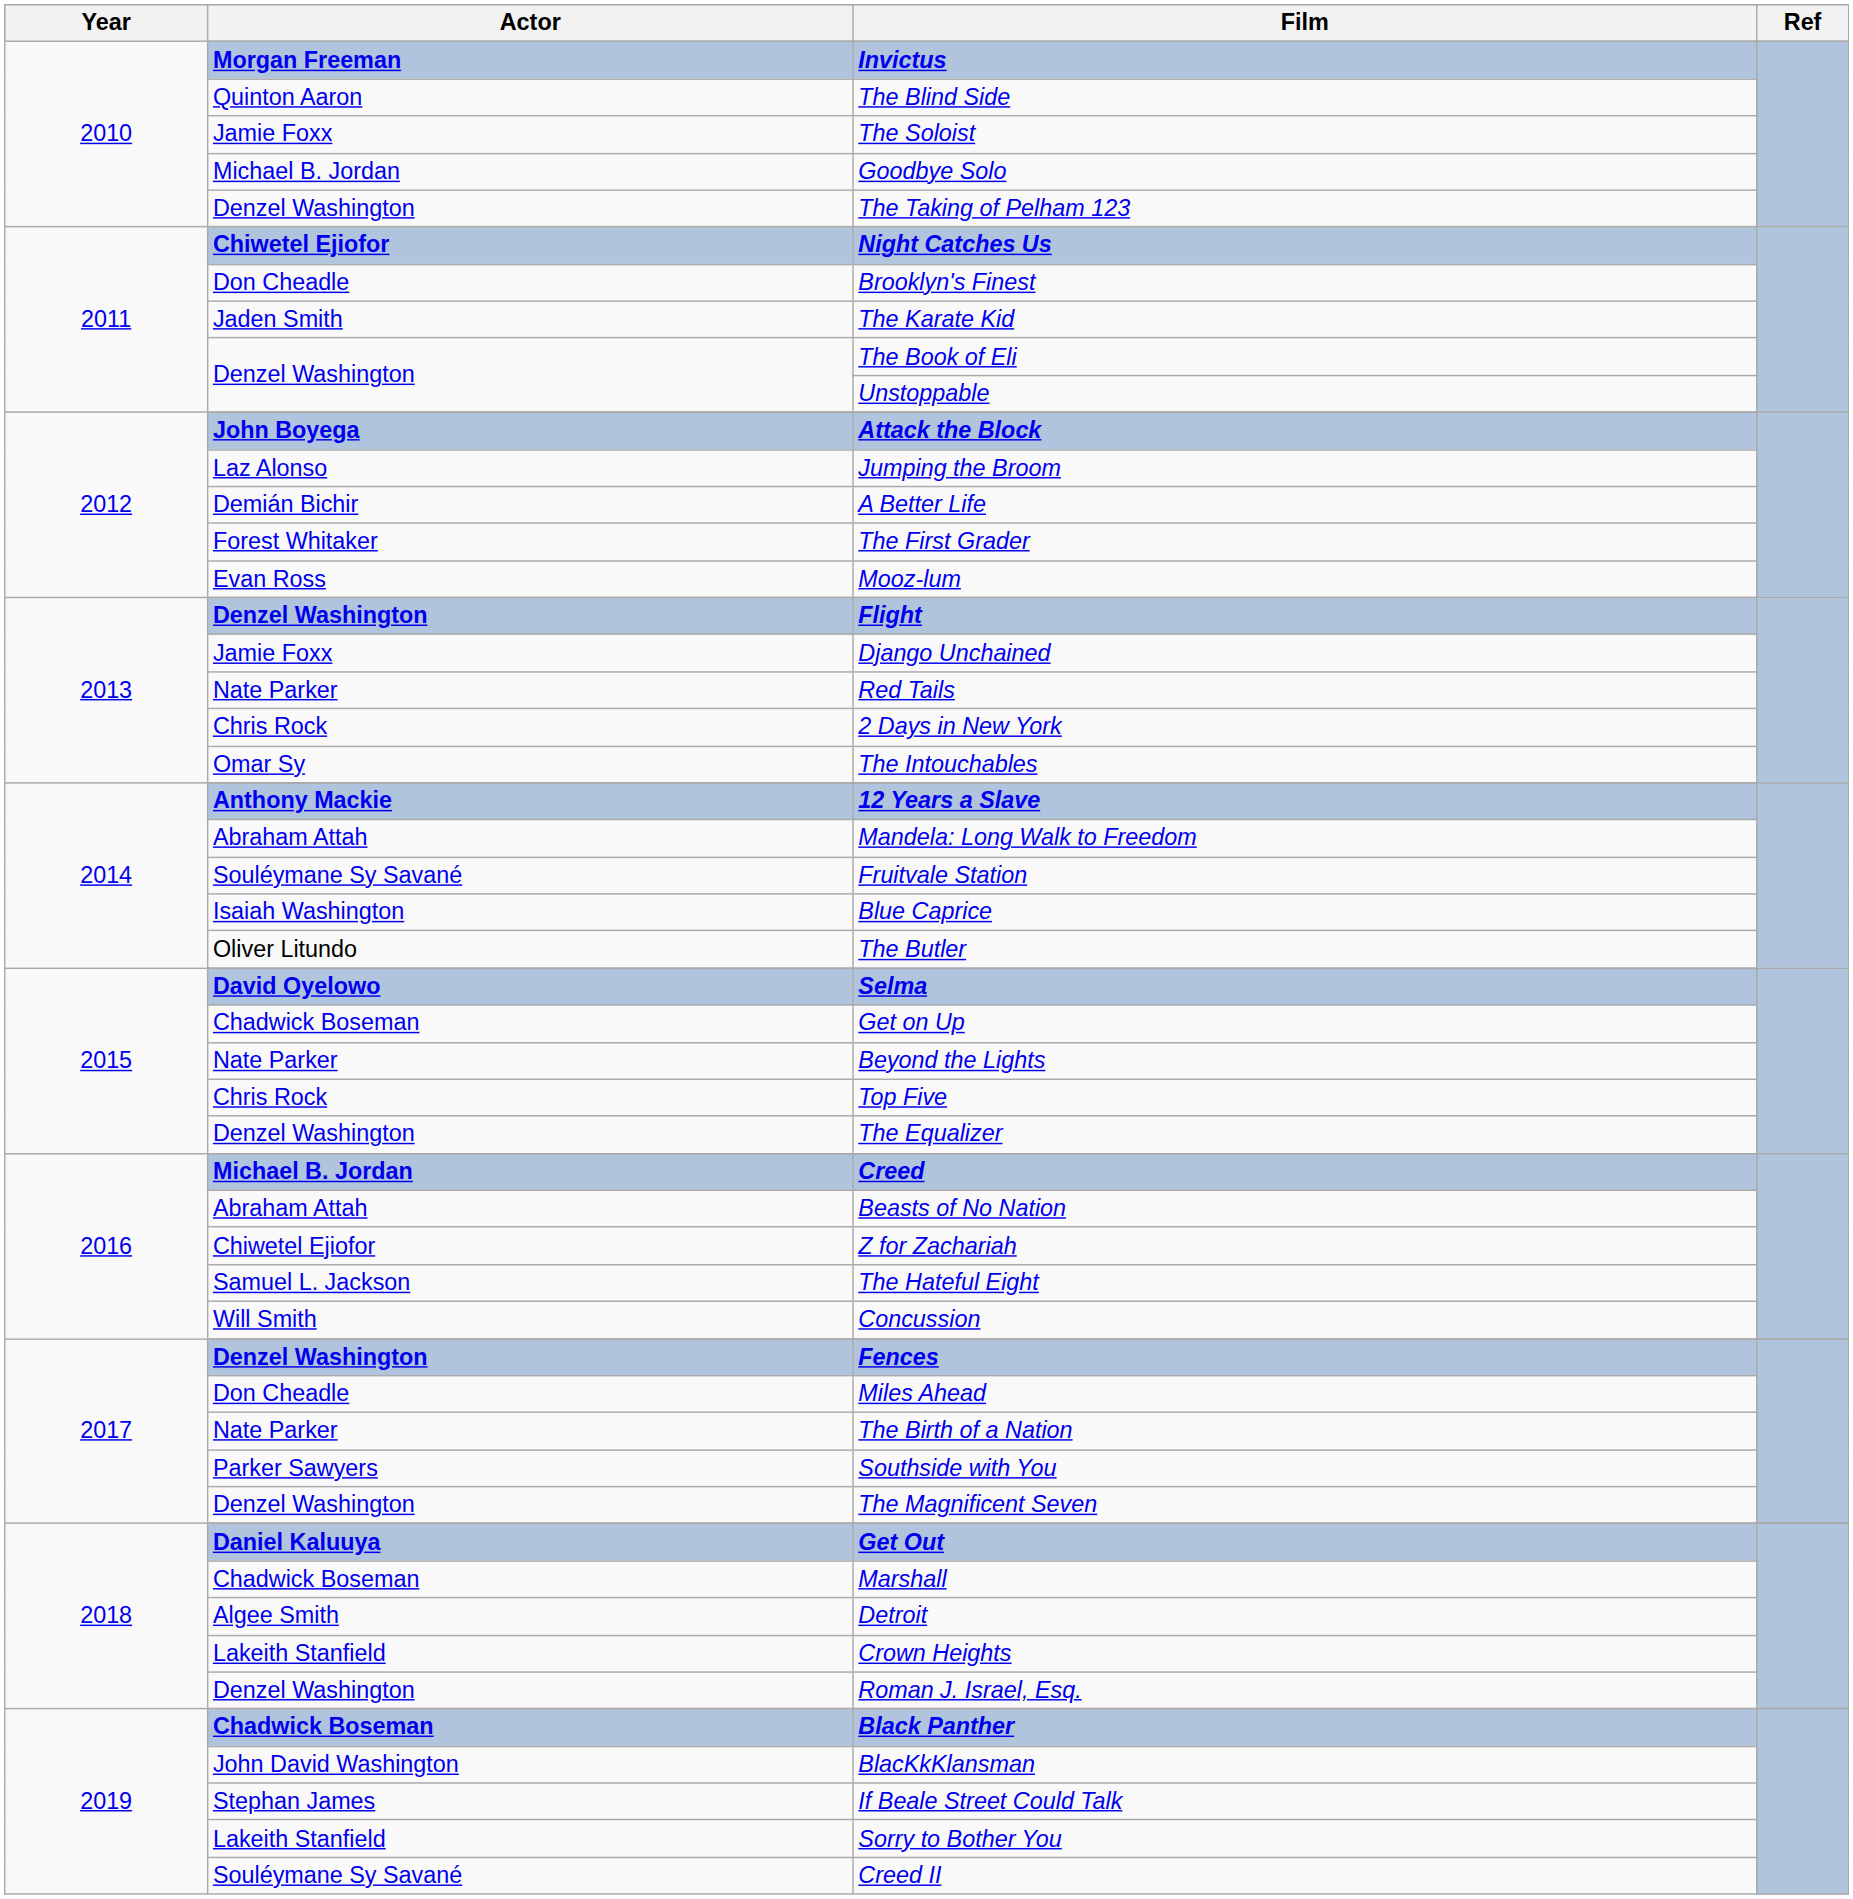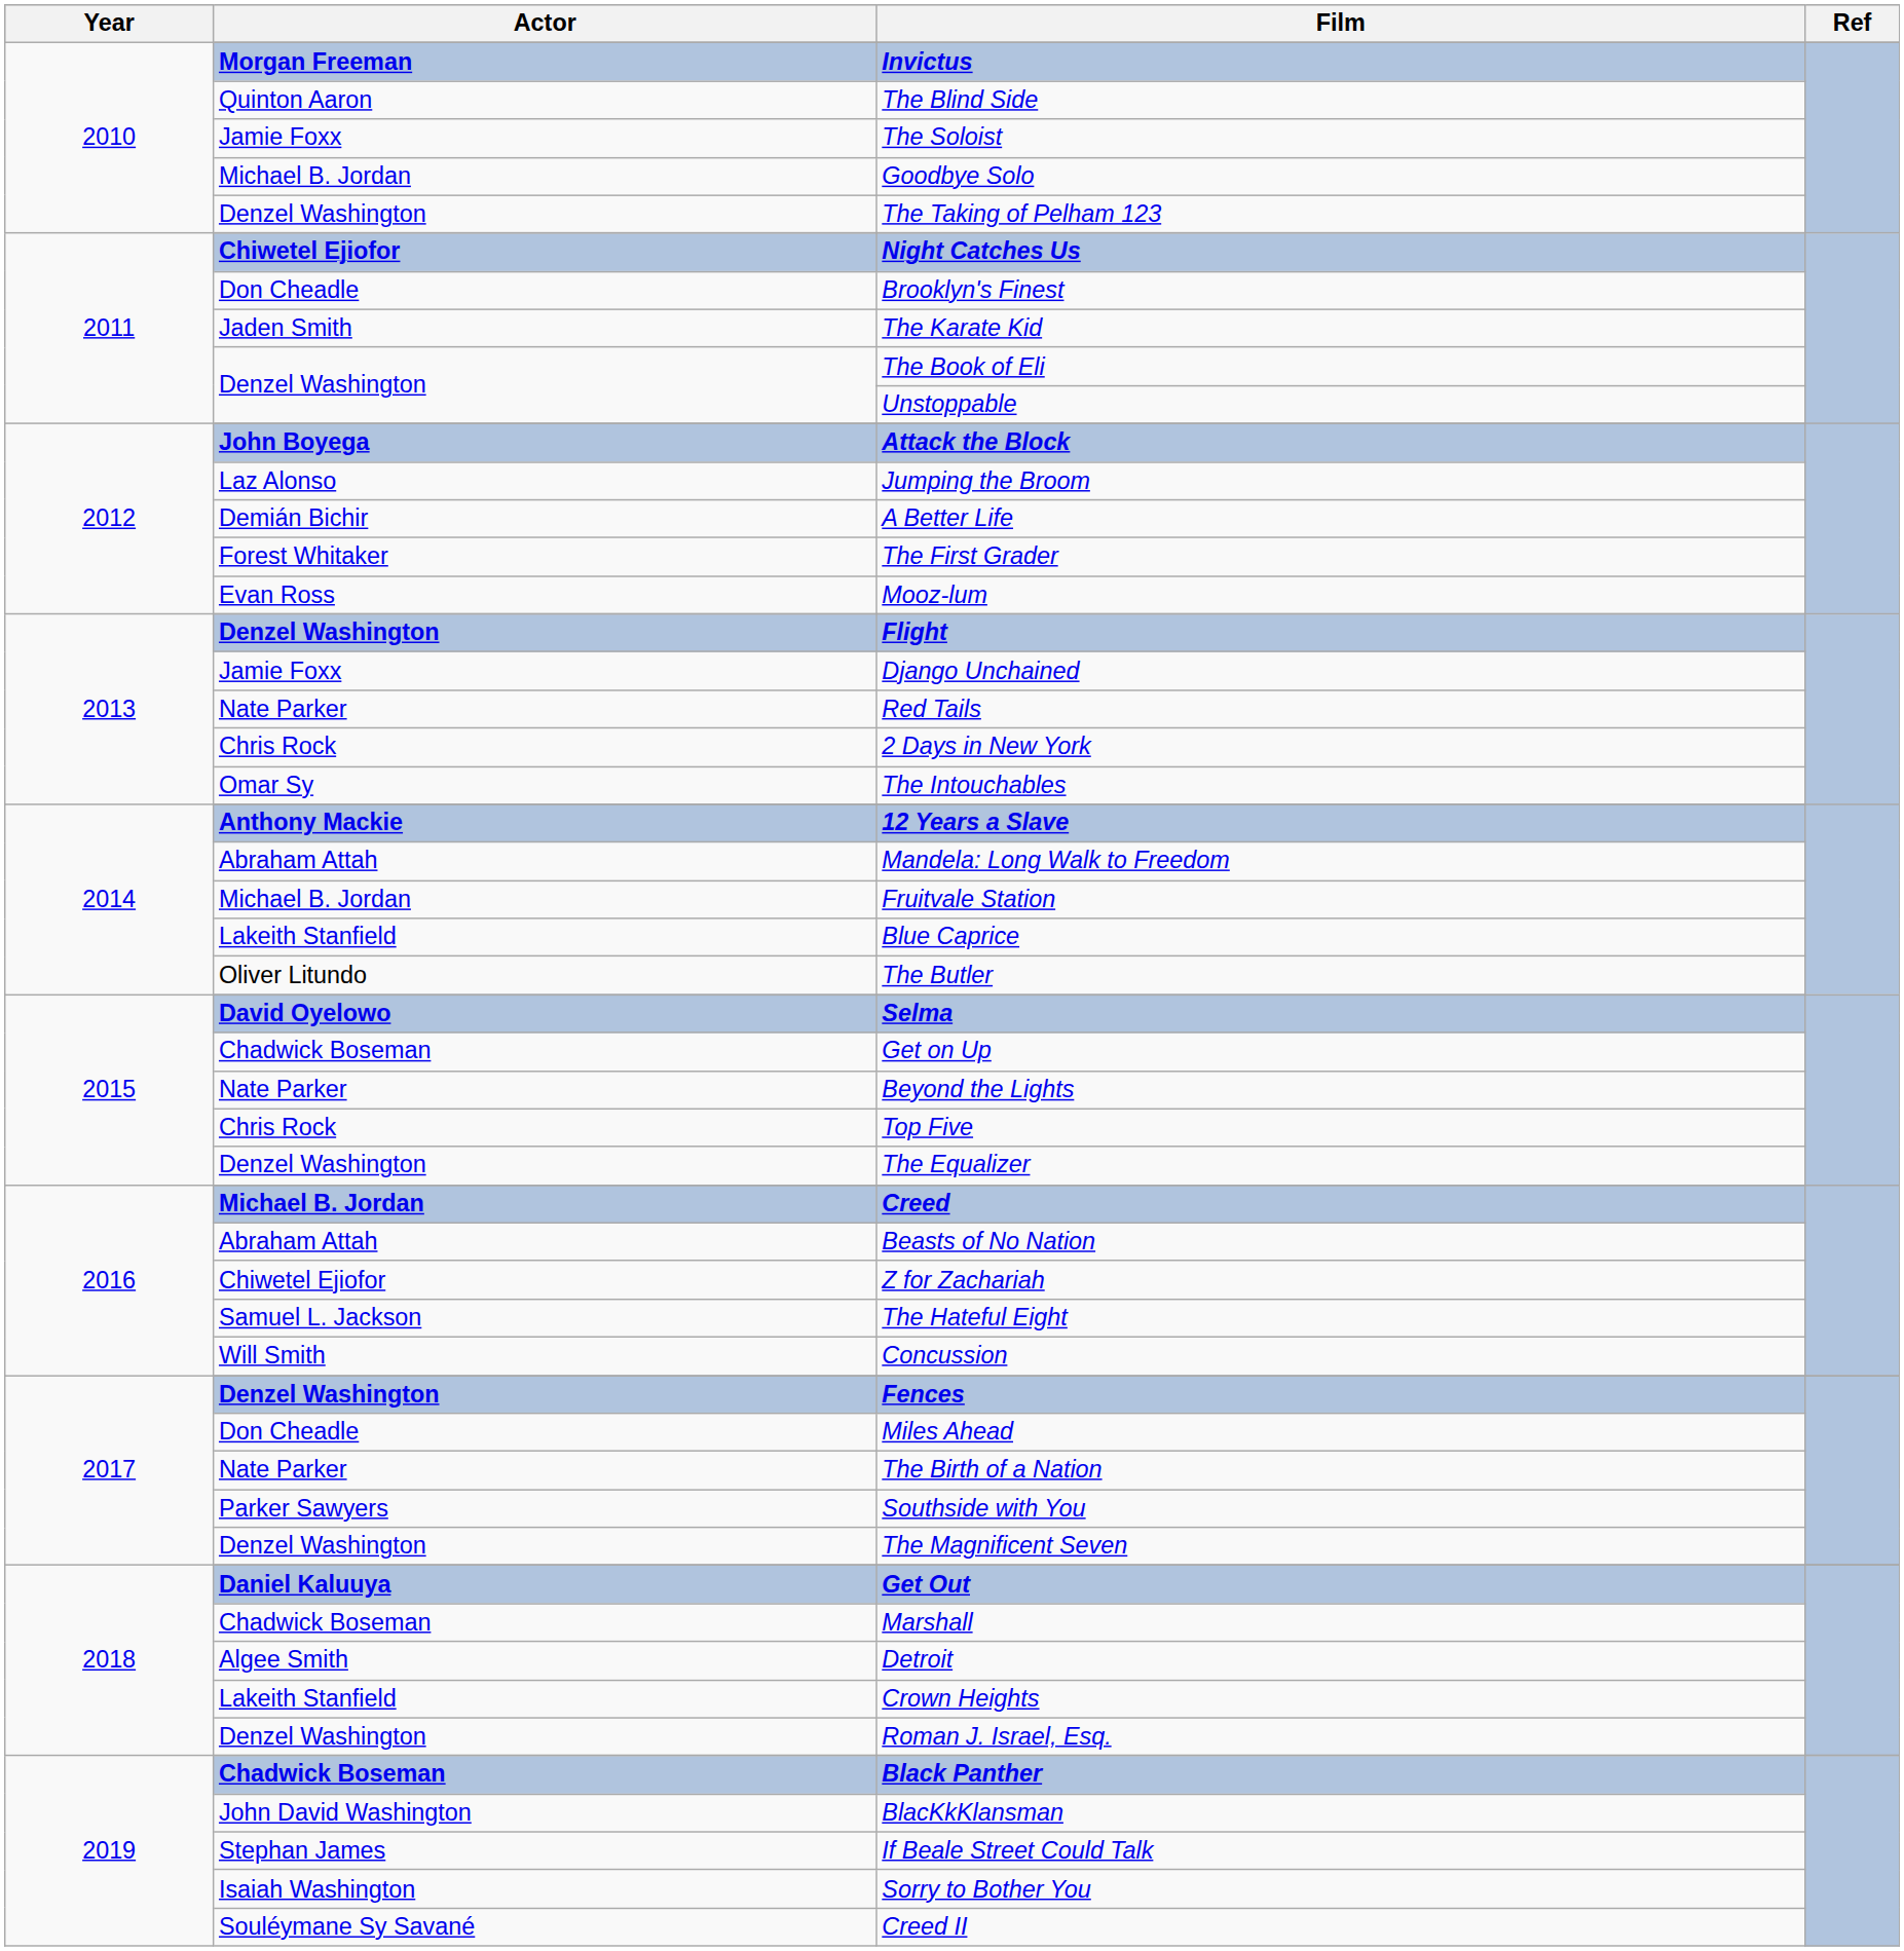Fruitvale Station | Actor: Souléymane Sy Savané -> Michael B. Jordan
Blue Caprice | Actor: Isaiah Washington -> Lakeith Stanfield
Sorry to Bother You | Actor: Lakeith Stanfield -> Isaiah Washington
